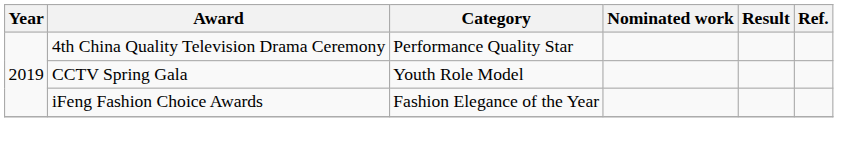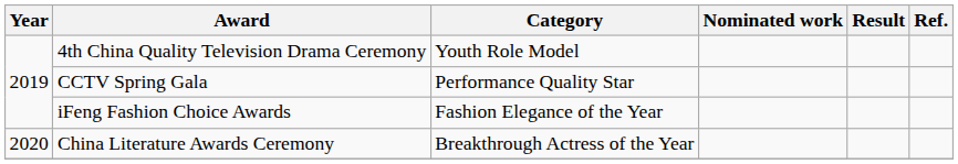4th China Quality Television Drama Ceremony | Category: Performance Quality Star -> Youth Role Model
CCTV Spring Gala | Category: Youth Role Model -> Performance Quality Star
+ row: 2020 | China Literature Awards Ceremony | Breakthrough Actress of the Year
